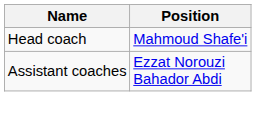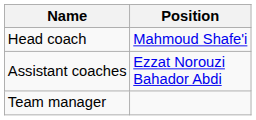+ row: Team manager
